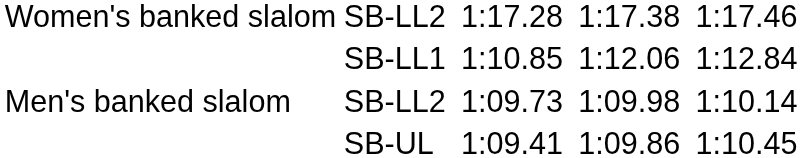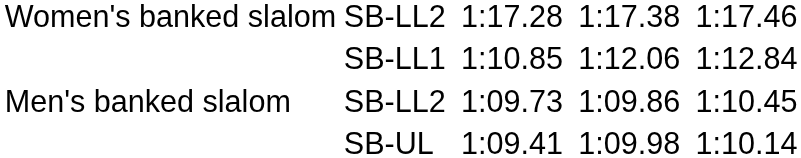SB-LL2 / 1:09.73 | column 6: 1:09.98 -> 1:09.86
SB-LL2 / 1:09.73 | column 8: 1:10.14 -> 1:10.45
SB-UL | column 6: 1:09.86 -> 1:09.98
SB-UL | column 8: 1:10.45 -> 1:10.14
